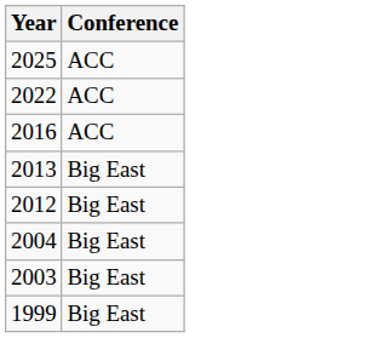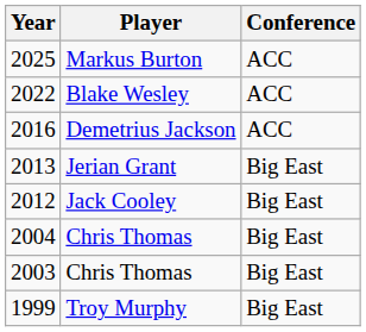+ column: Player | Markus Burton | Blake Wesley | Demetrius Jackson | Jerian Grant | Jack Cooley | Chris Thomas | Chris Thomas | Troy Murphy
